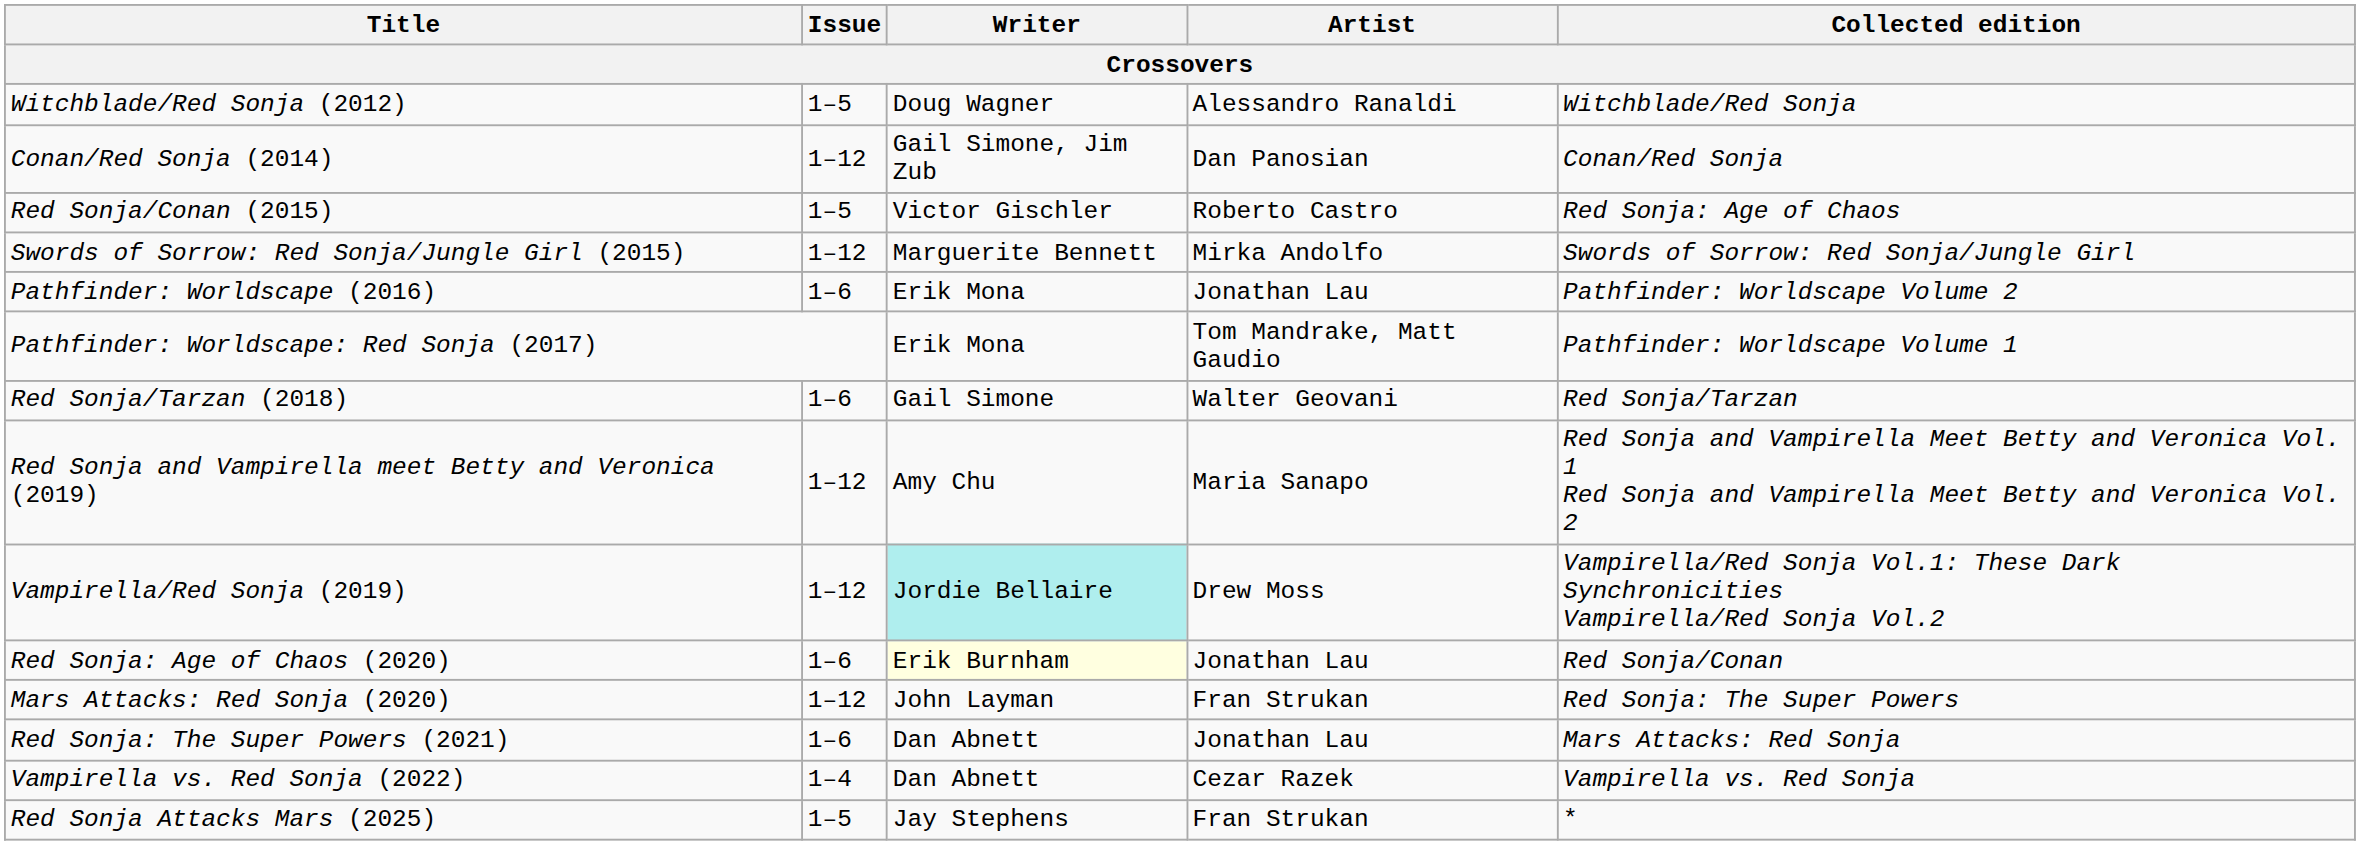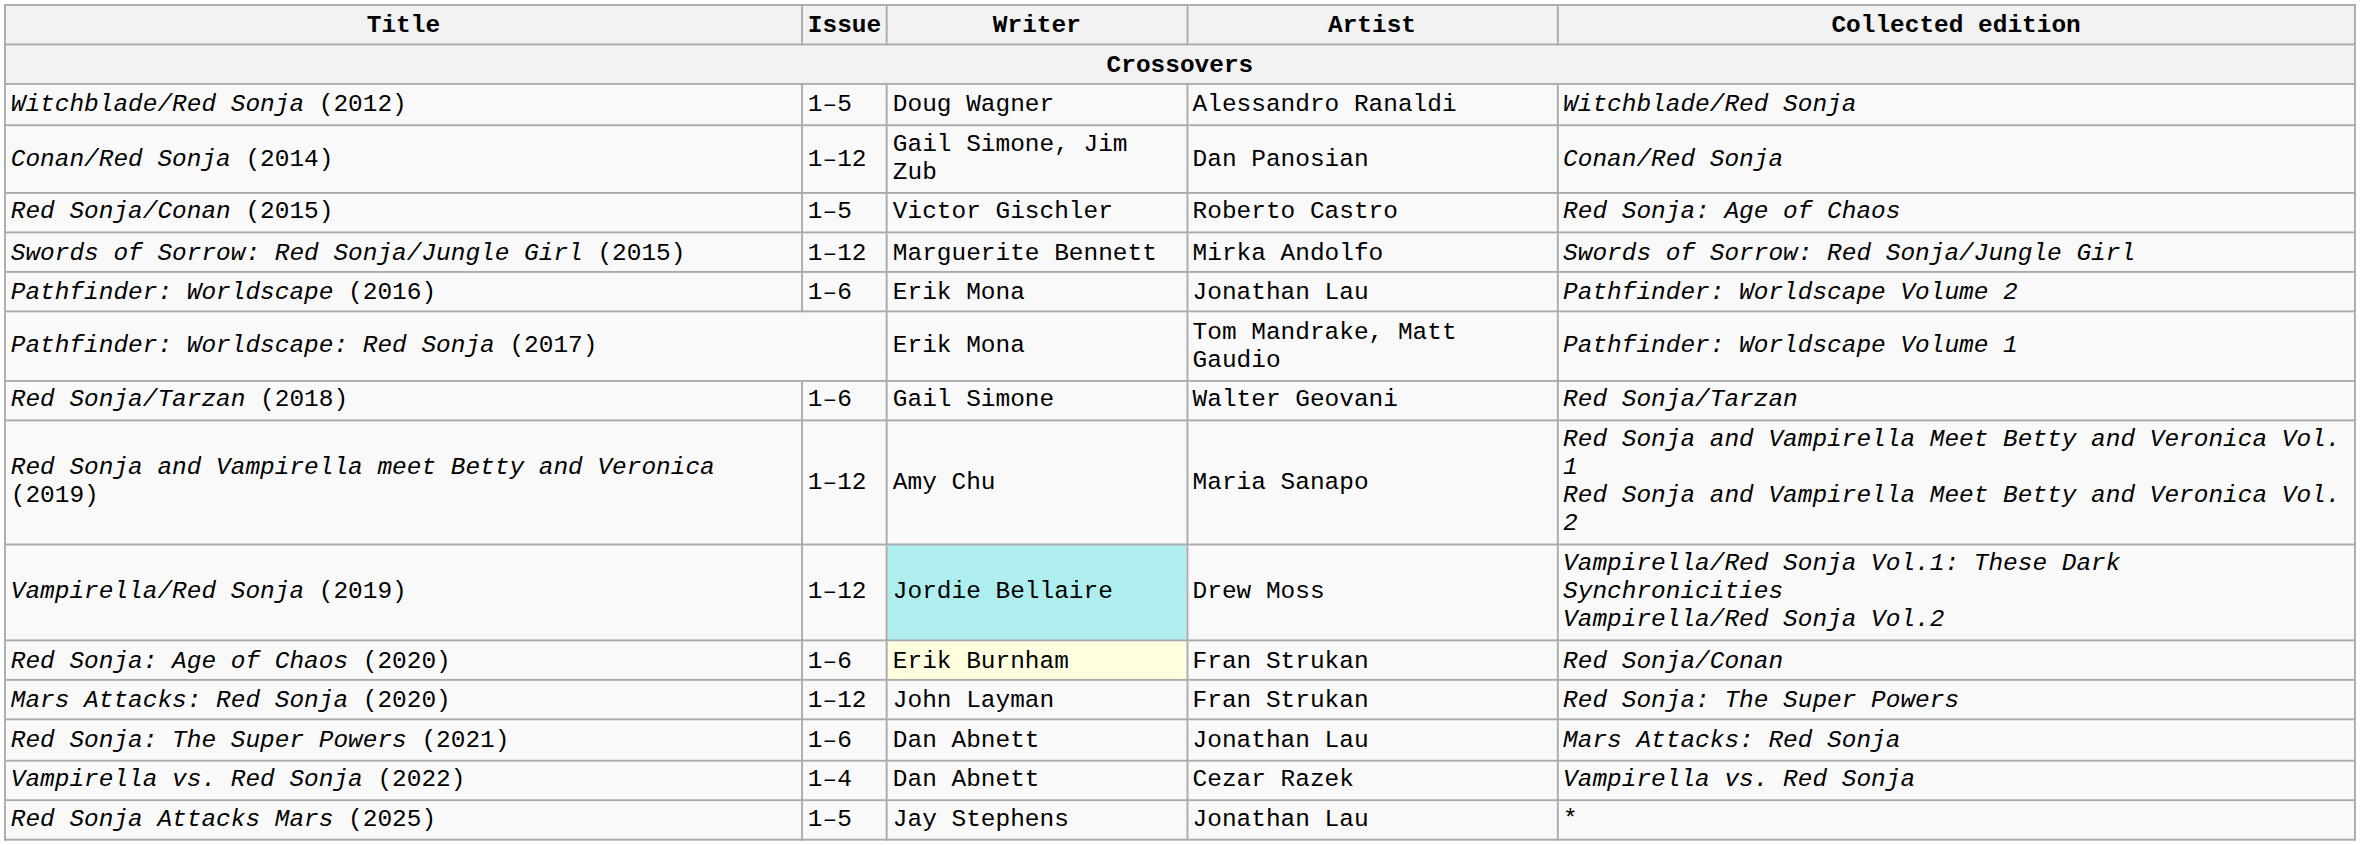Red Sonja: Age of Chaos (2020) | Artist: Jonathan Lau -> Fran Strukan
Red Sonja Attacks Mars (2025) | Artist: Fran Strukan -> Jonathan Lau
